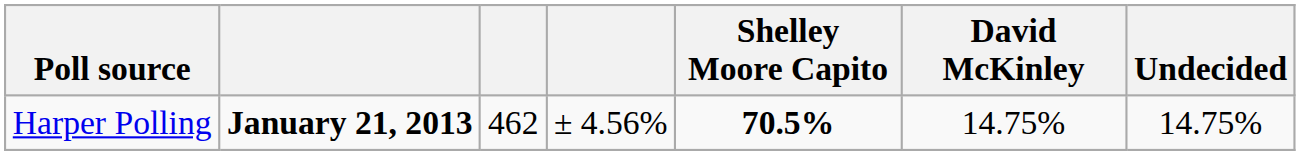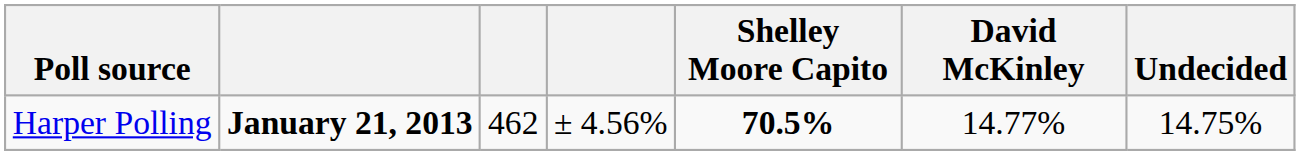Harper Polling | David McKinley: 14.75% -> 14.77%
